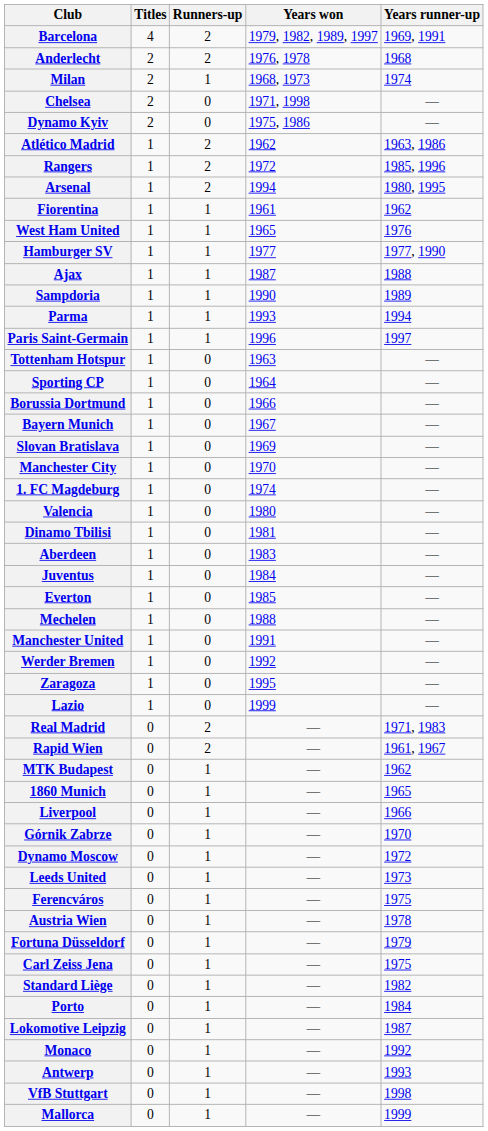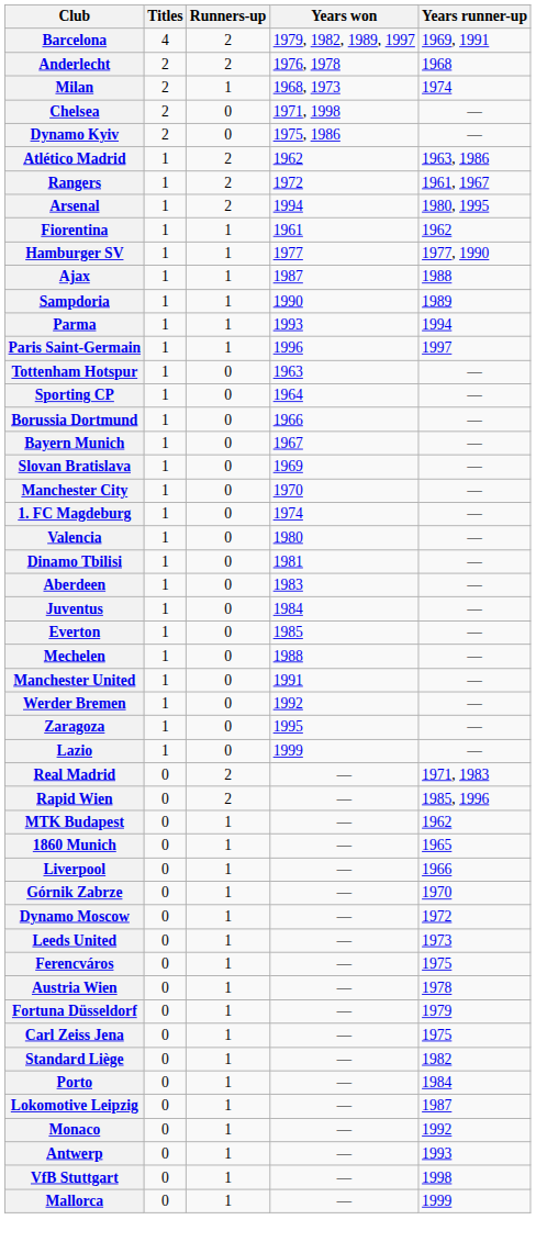Rangers | Years runner-up: 1985, 1996 -> 1961, 1967
- row: West Ham United | 1 | 1 | 1965 | 1976
Rapid Wien | Years runner-up: 1961, 1967 -> 1985, 1996
